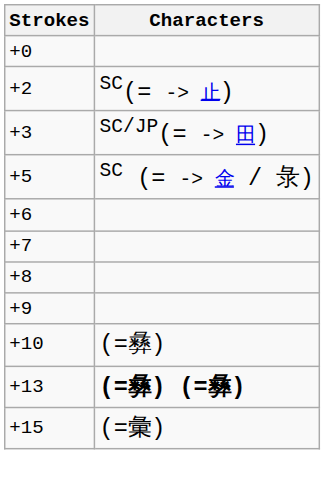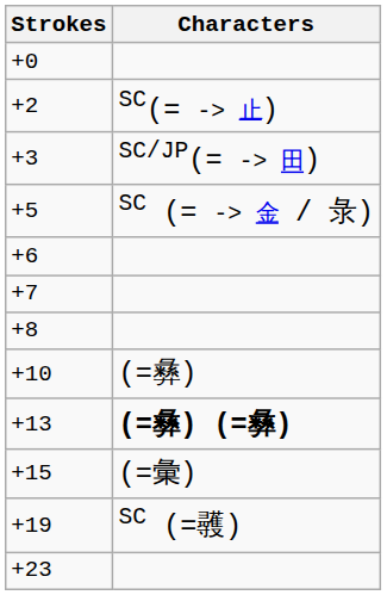- row: +9
+ row: +19 | SC (=彠)
+ row: +23
